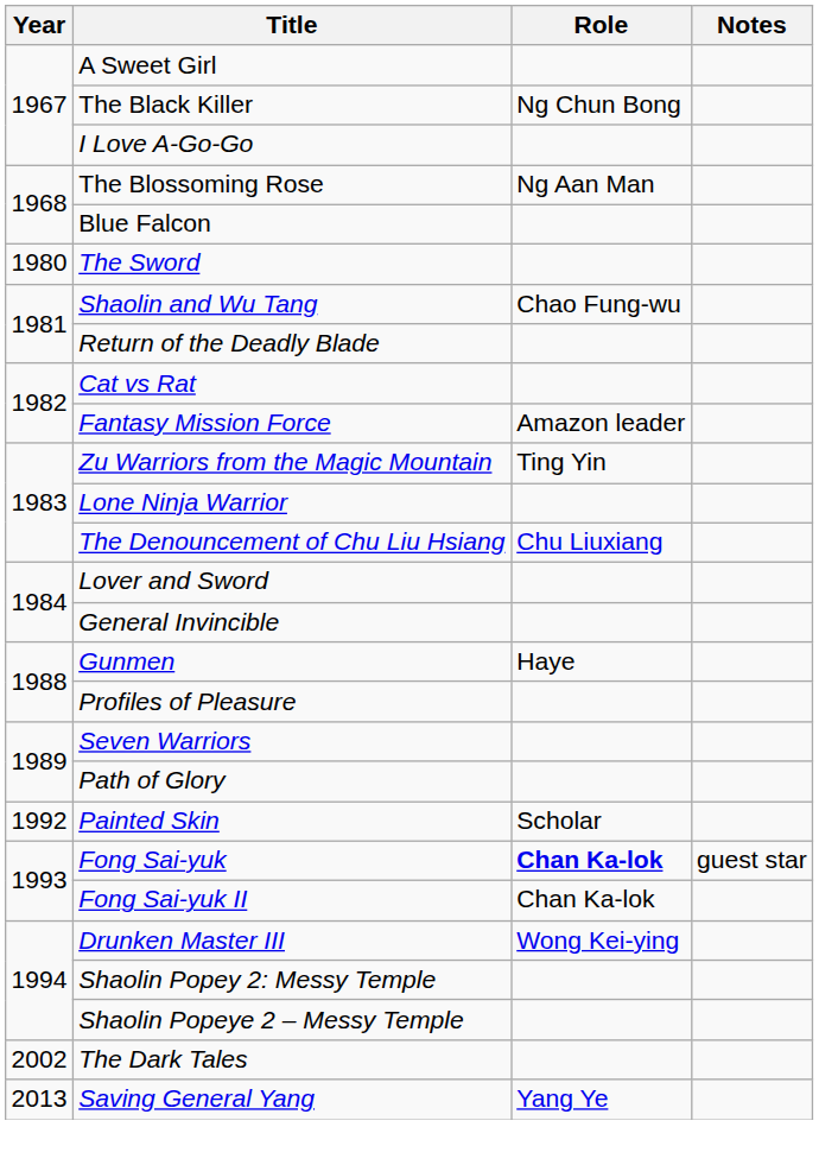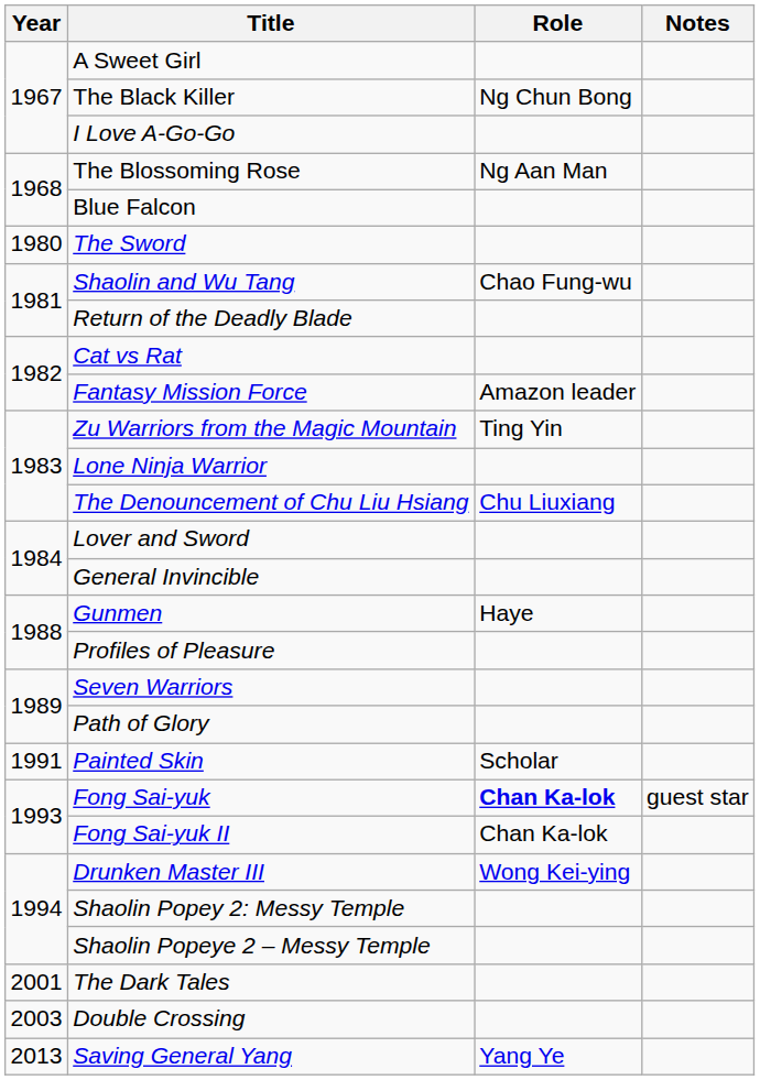Painted Skin | Year: 1992 -> 1991
The Dark Tales | Year: 2002 -> 2001
+ row: 2003 | Double Crossing
